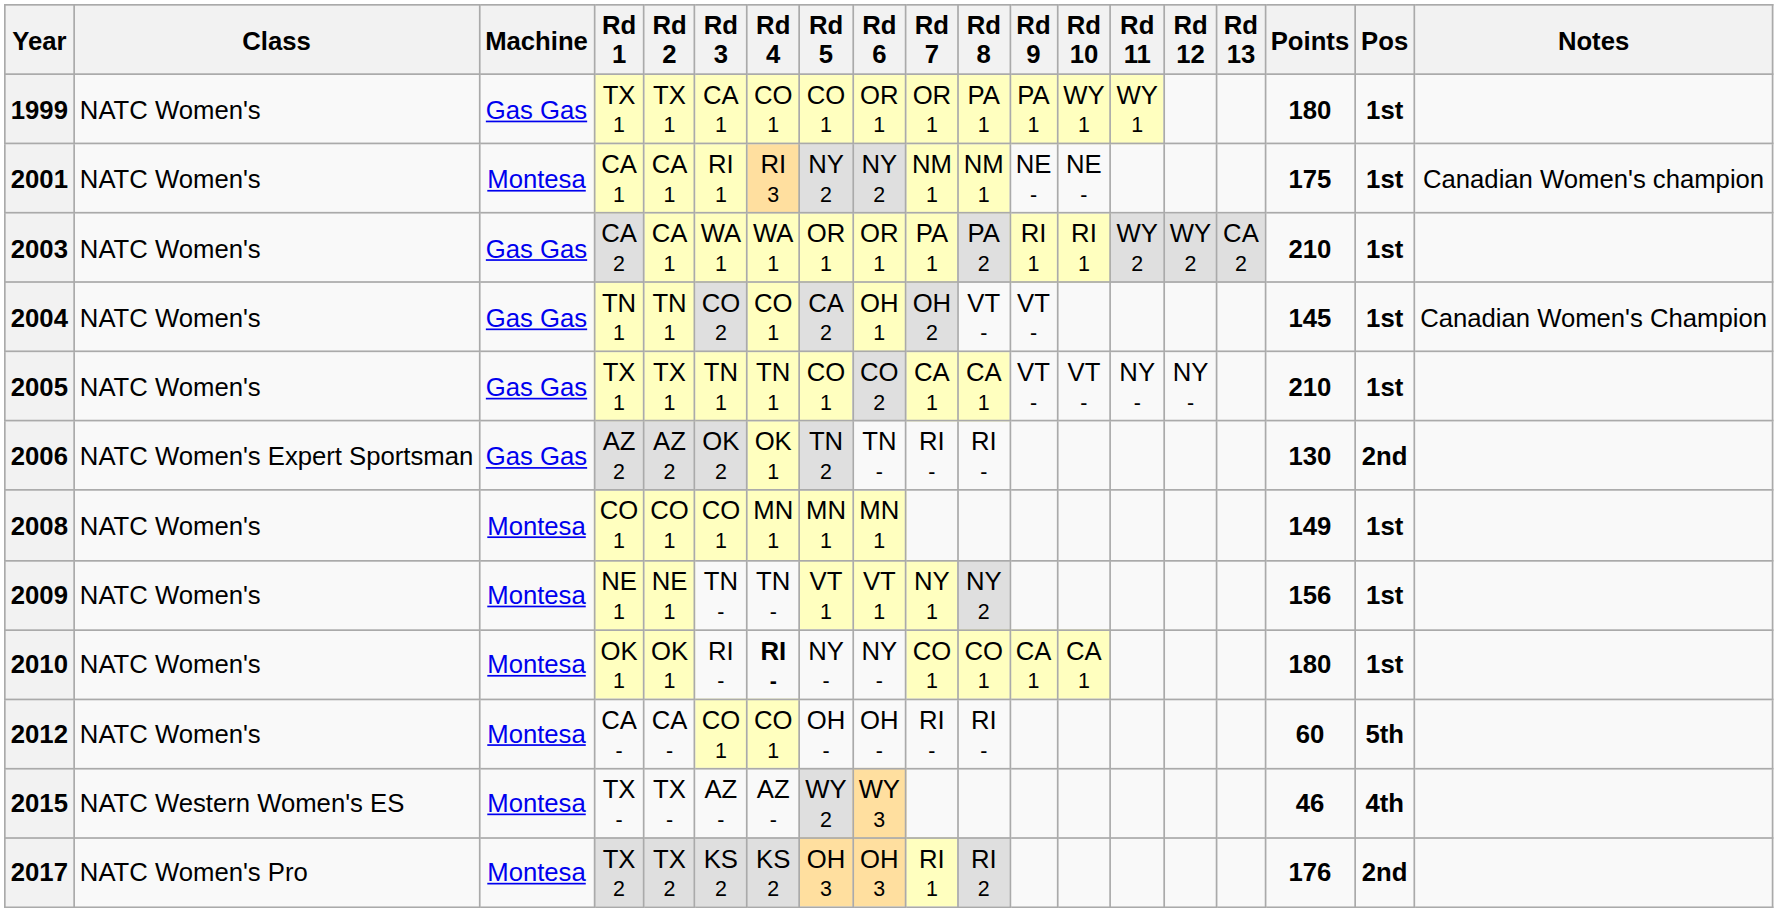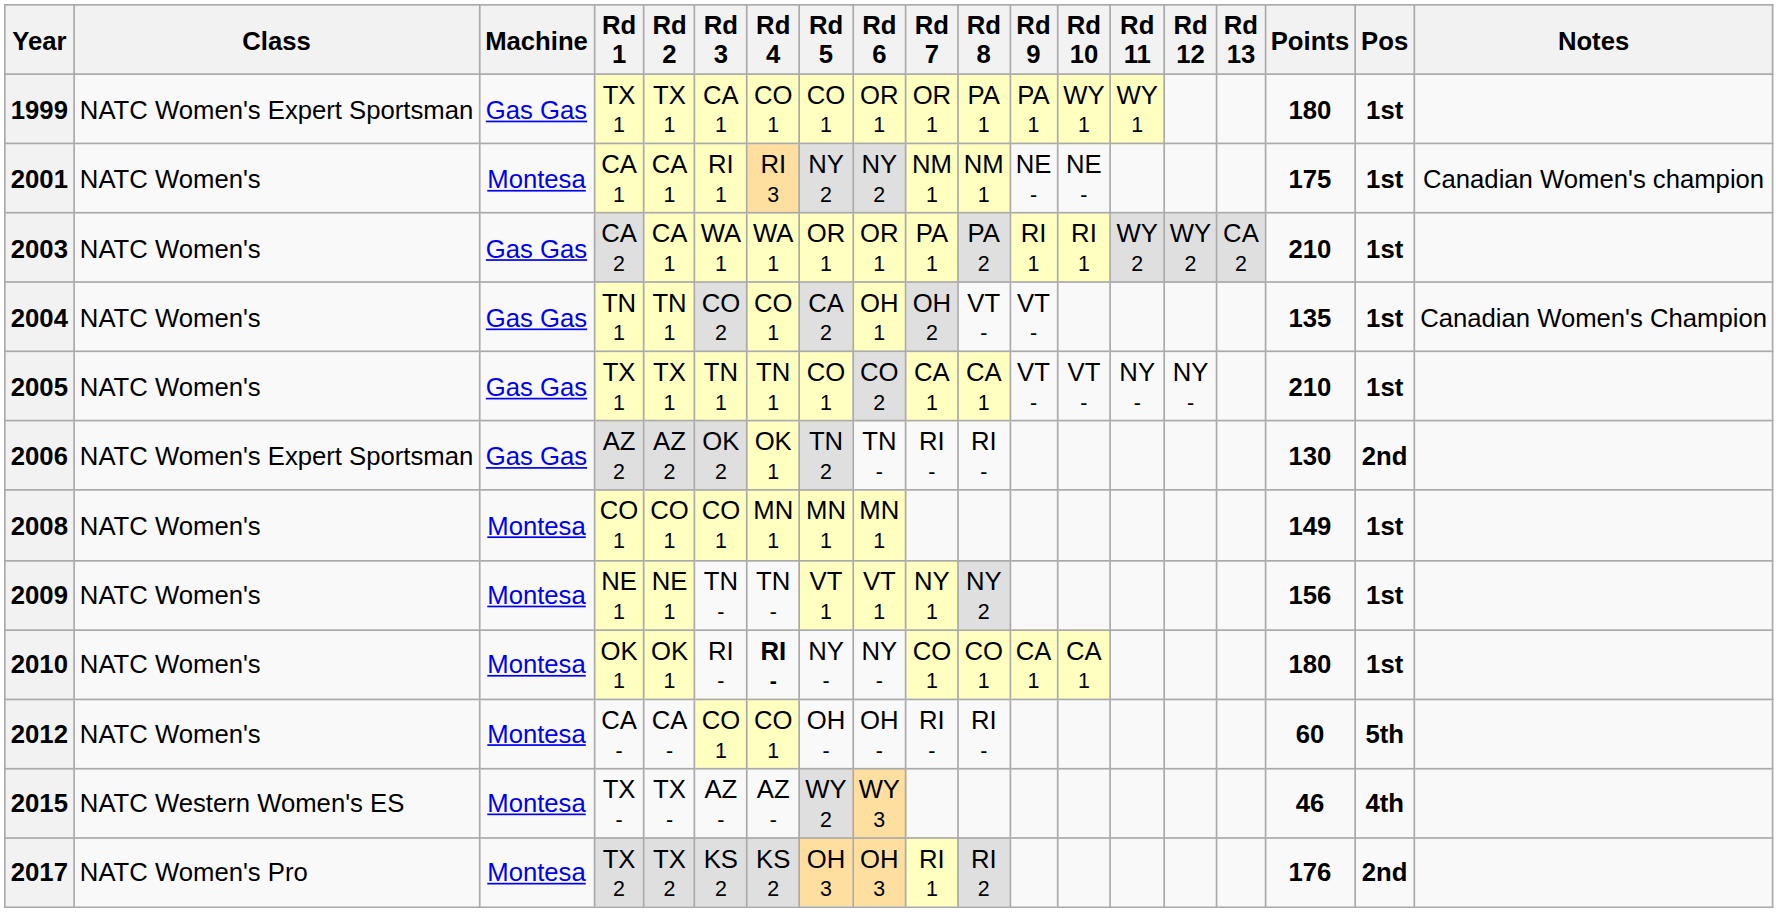1999 | Class: NATC Women's -> NATC Women's Expert Sportsman
2004 | Points: 145 -> 135
